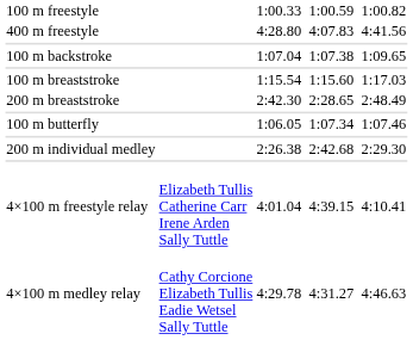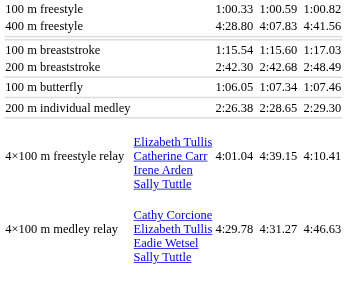- row: 100 m backstroke | 1:07.04 | 1:07.38 | 1:09.65
200 m breaststroke | column 5: 2:28.65 -> 2:42.68
200 m individual medley | column 5: 2:42.68 -> 2:28.65
